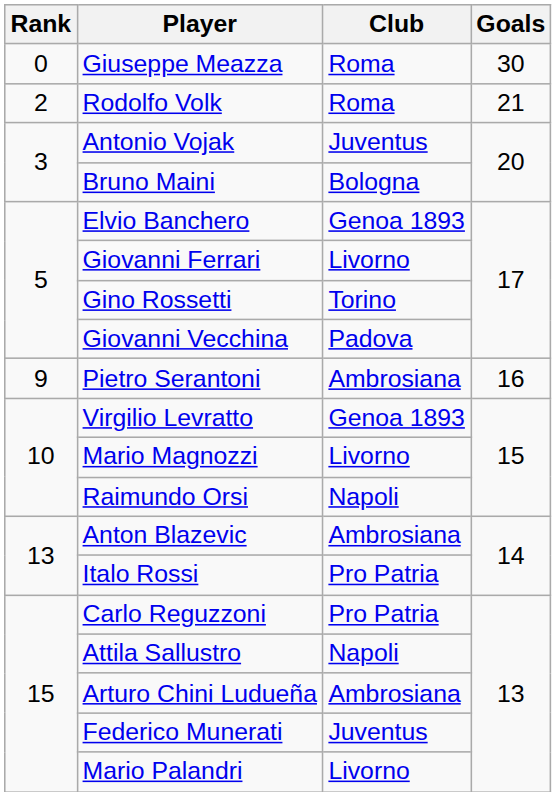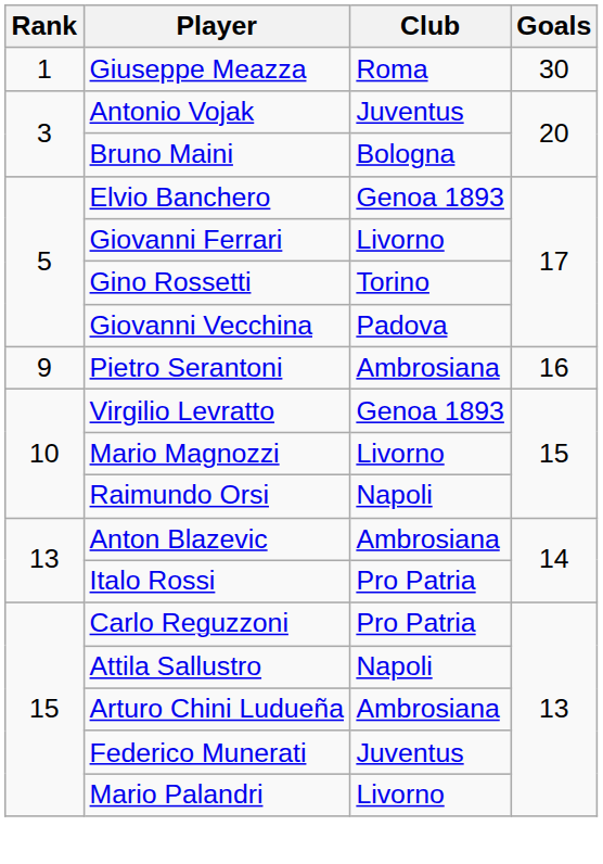Giuseppe Meazza | Rank: 0 -> 1
- row: 2 | Rodolfo Volk | Roma | 21
